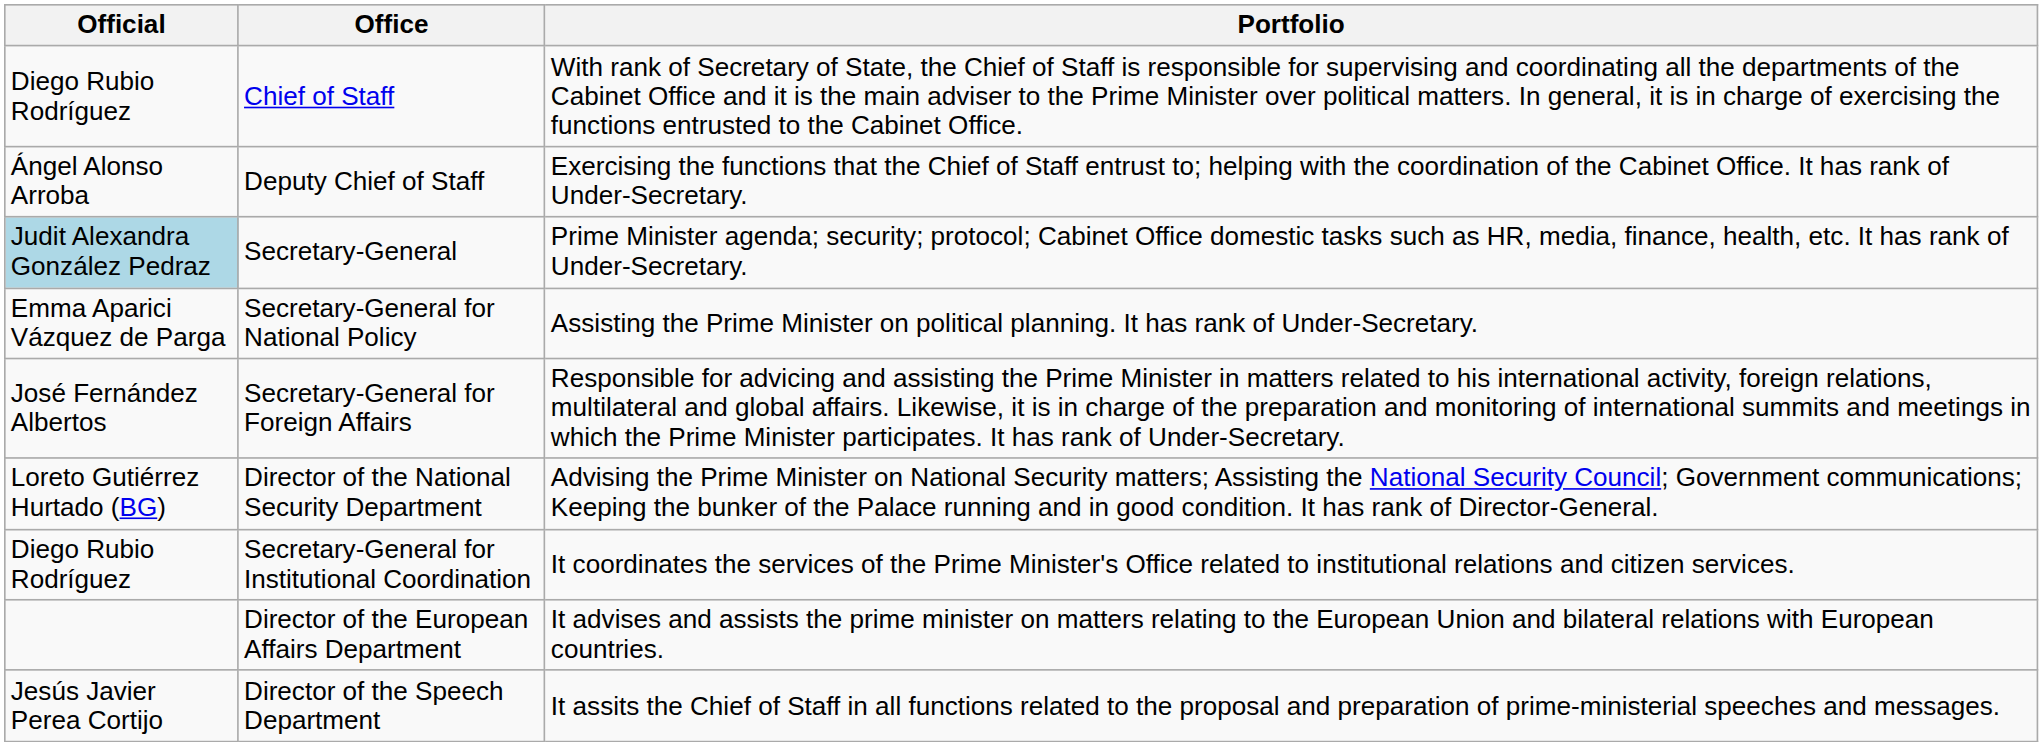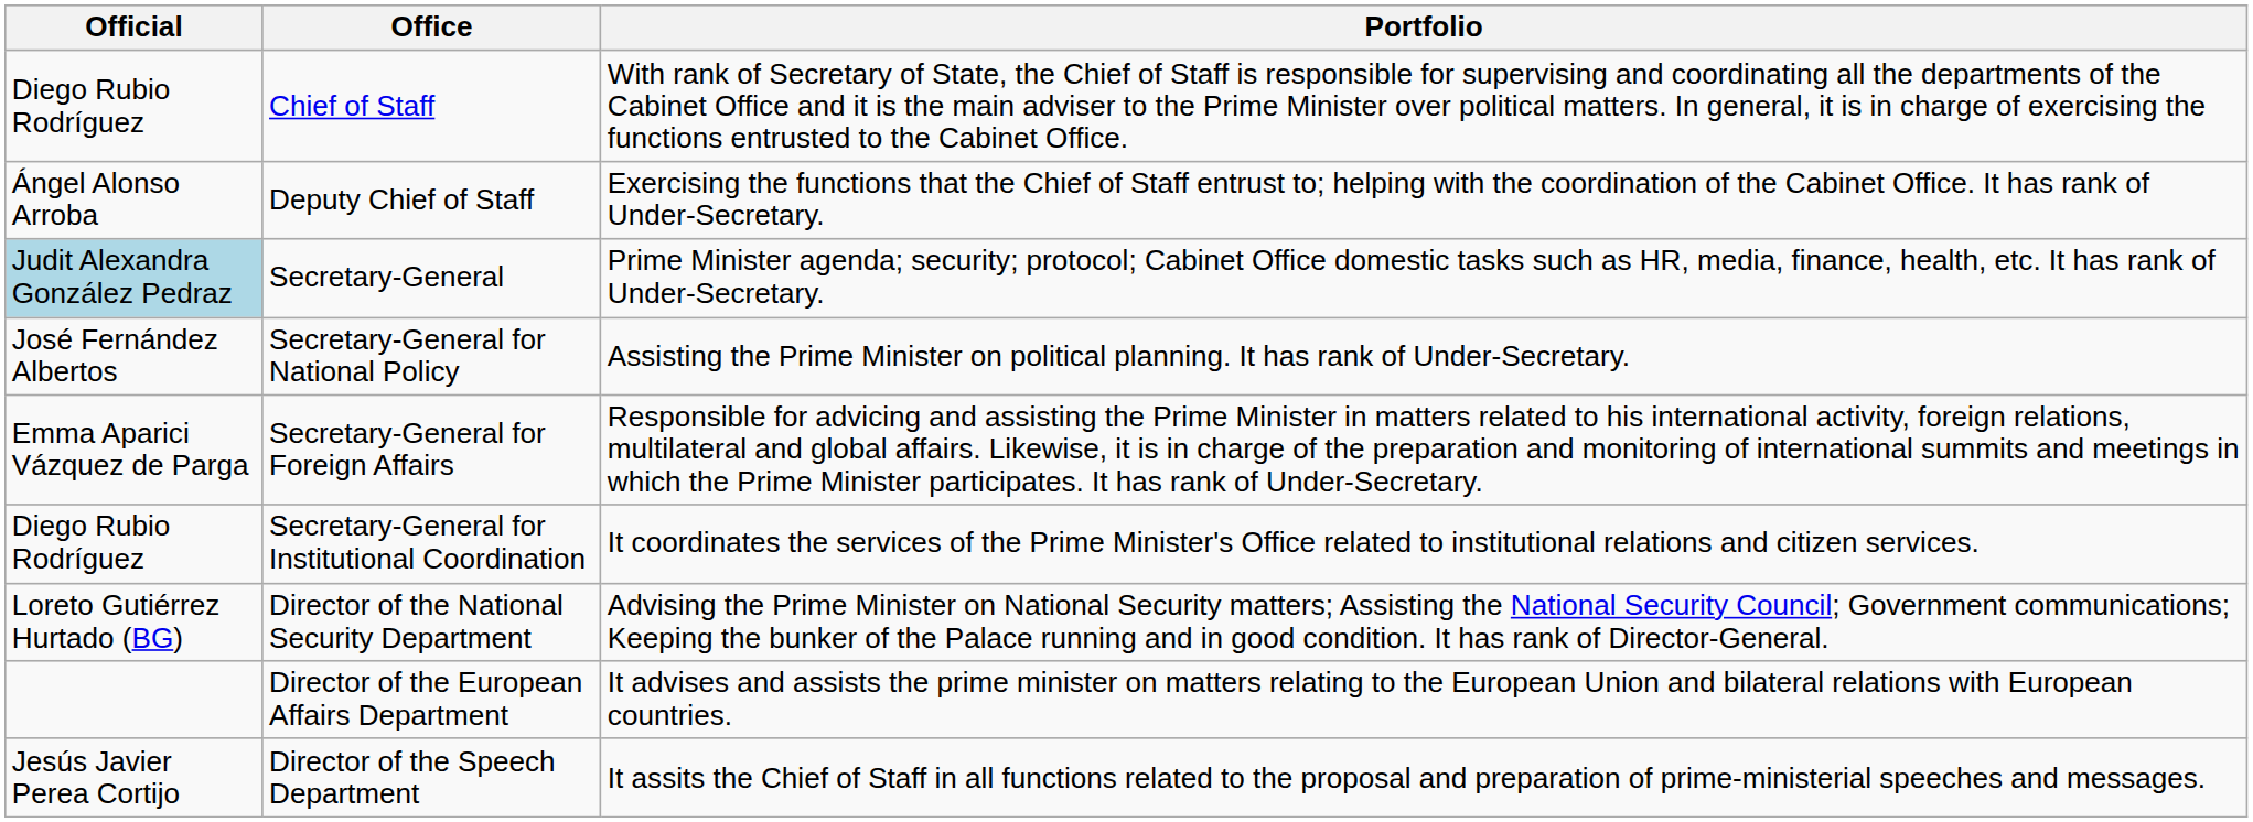Secretary-General for National Policy | Official: Emma Aparici Vázquez de Parga -> José Fernández Albertos
Secretary-General for Foreign Affairs | Official: José Fernández Albertos -> Emma Aparici Vázquez de Parga
rows swapped: Secretary-General for Institutional Coordination <-> Director of the National Security Department
